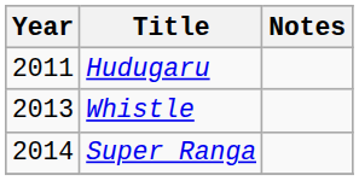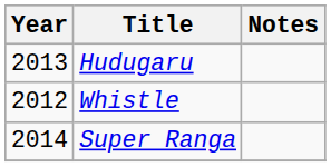Hudugaru | Year: 2011 -> 2013
Whistle | Year: 2013 -> 2012
